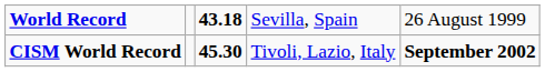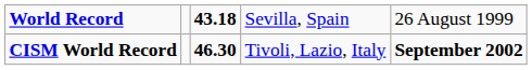CISM World Record | column 3: 45.30 -> 46.30
